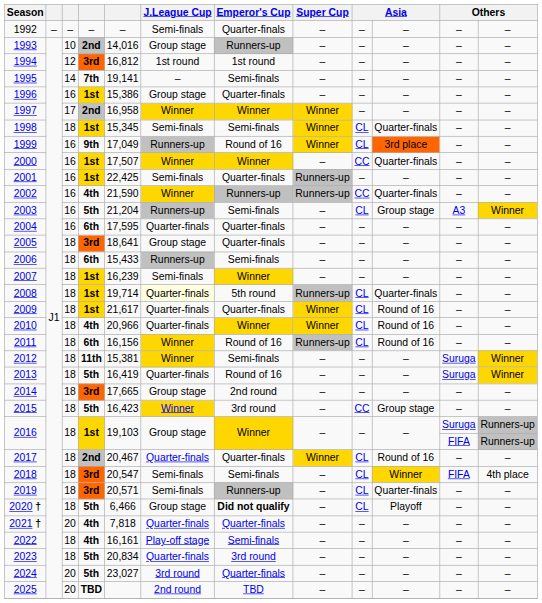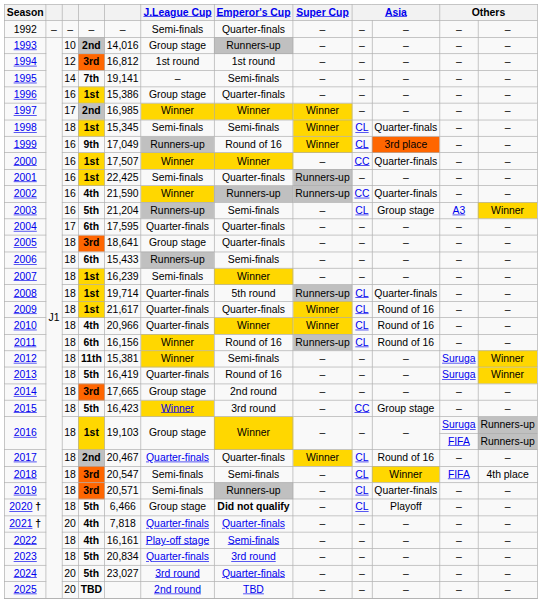1997 | column 5: 16,958 -> 16,985
2004 | column 3: 16 -> 17
2008 | J.League Cup: lightyellow background -> no background
